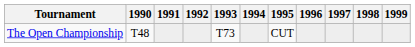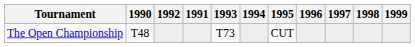columns swapped: 1991 <-> 1992
